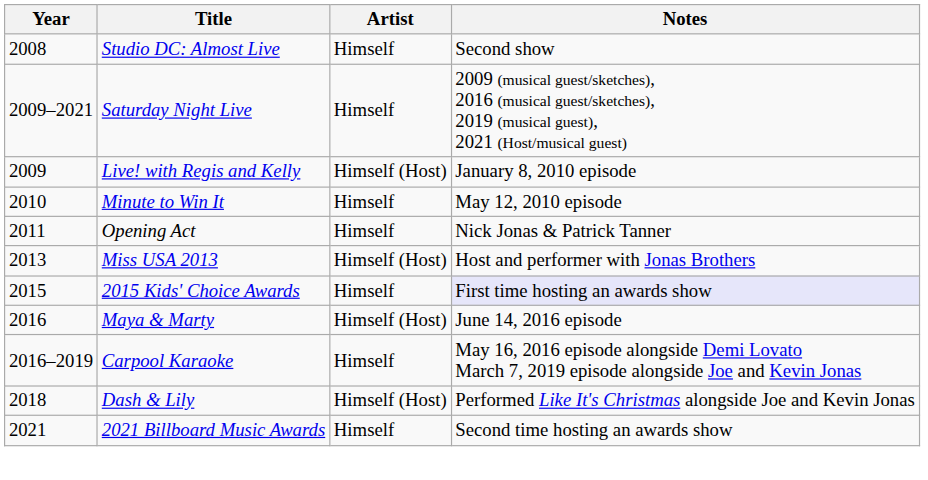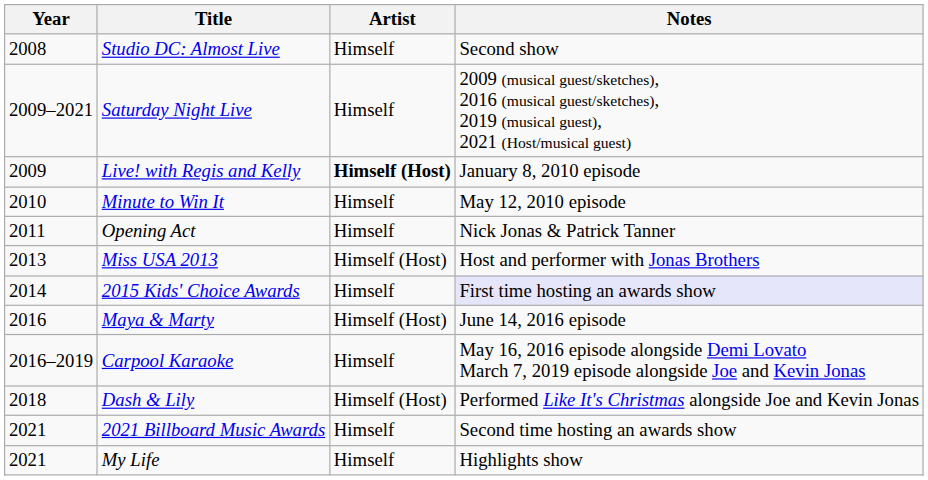Live! with Regis and Kelly | Artist: normal -> bold
2015 Kids' Choice Awards | Year: 2015 -> 2014
+ row: 2021 | My Life | Himself | Highlights show
